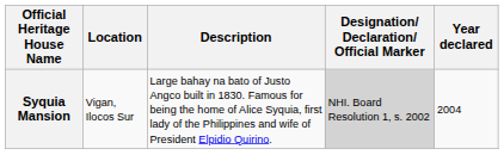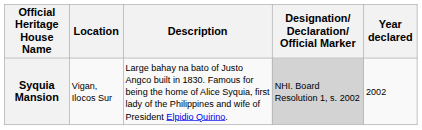Syquia Mansion | Year declared: 2004 -> 2002
